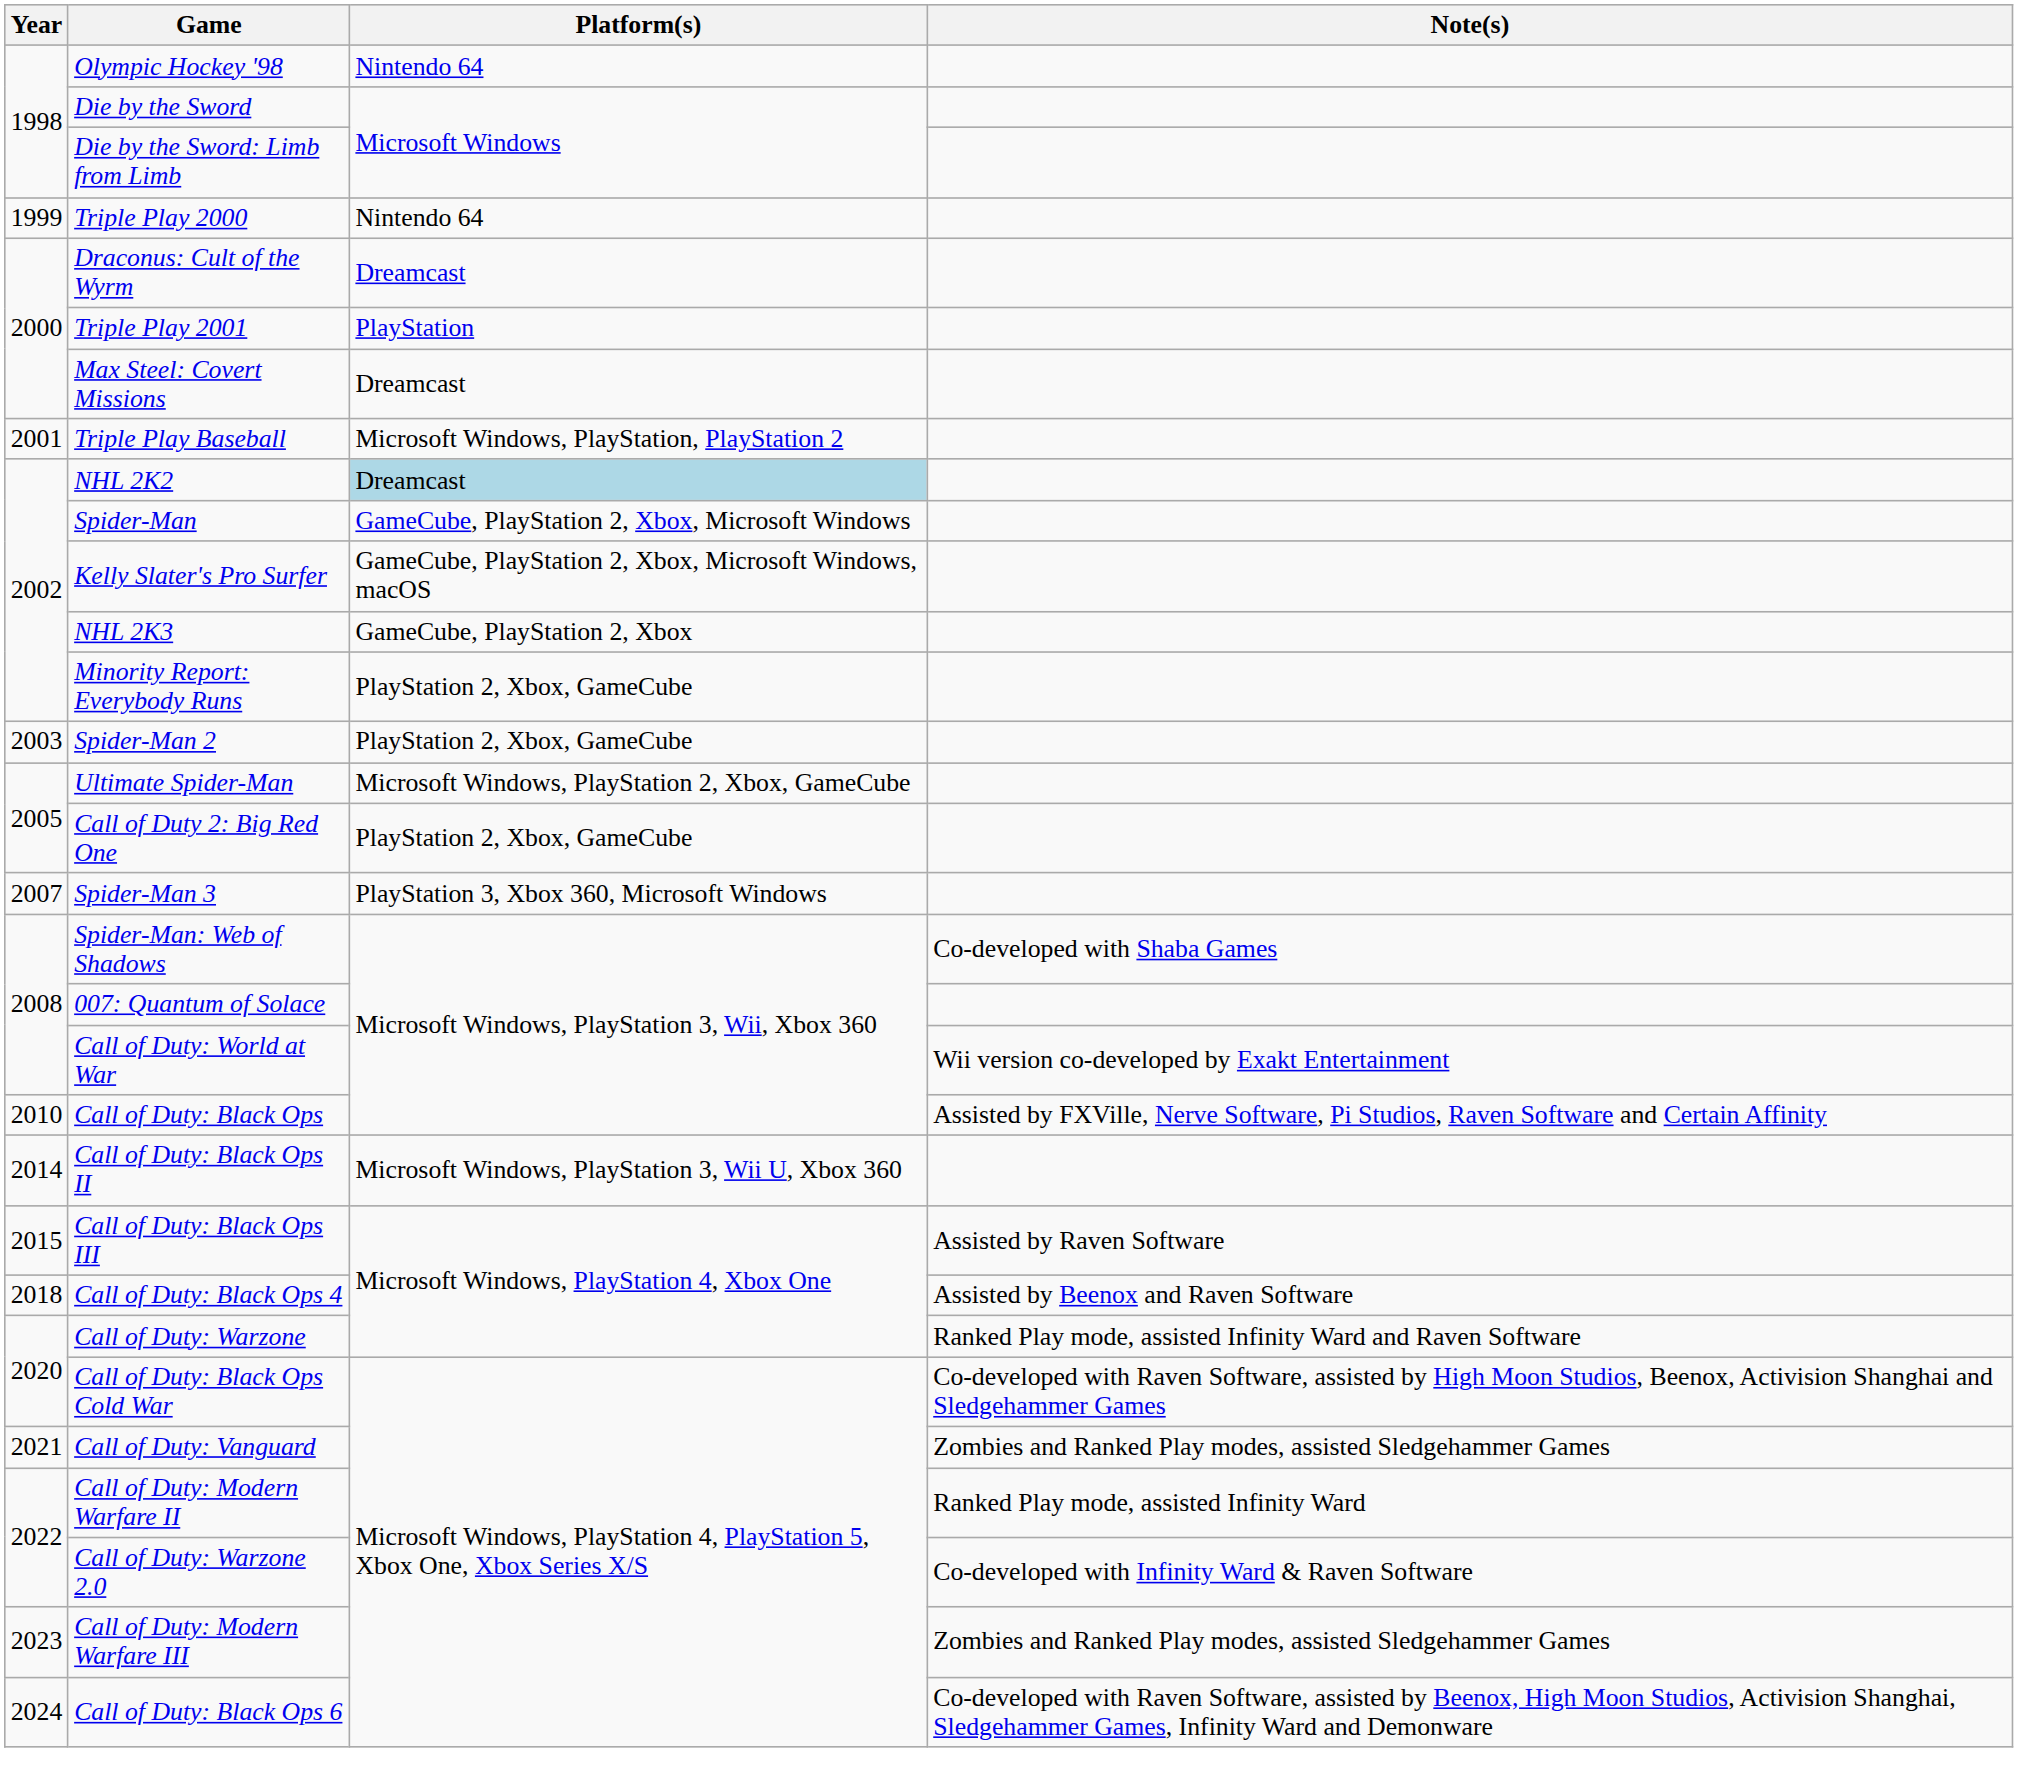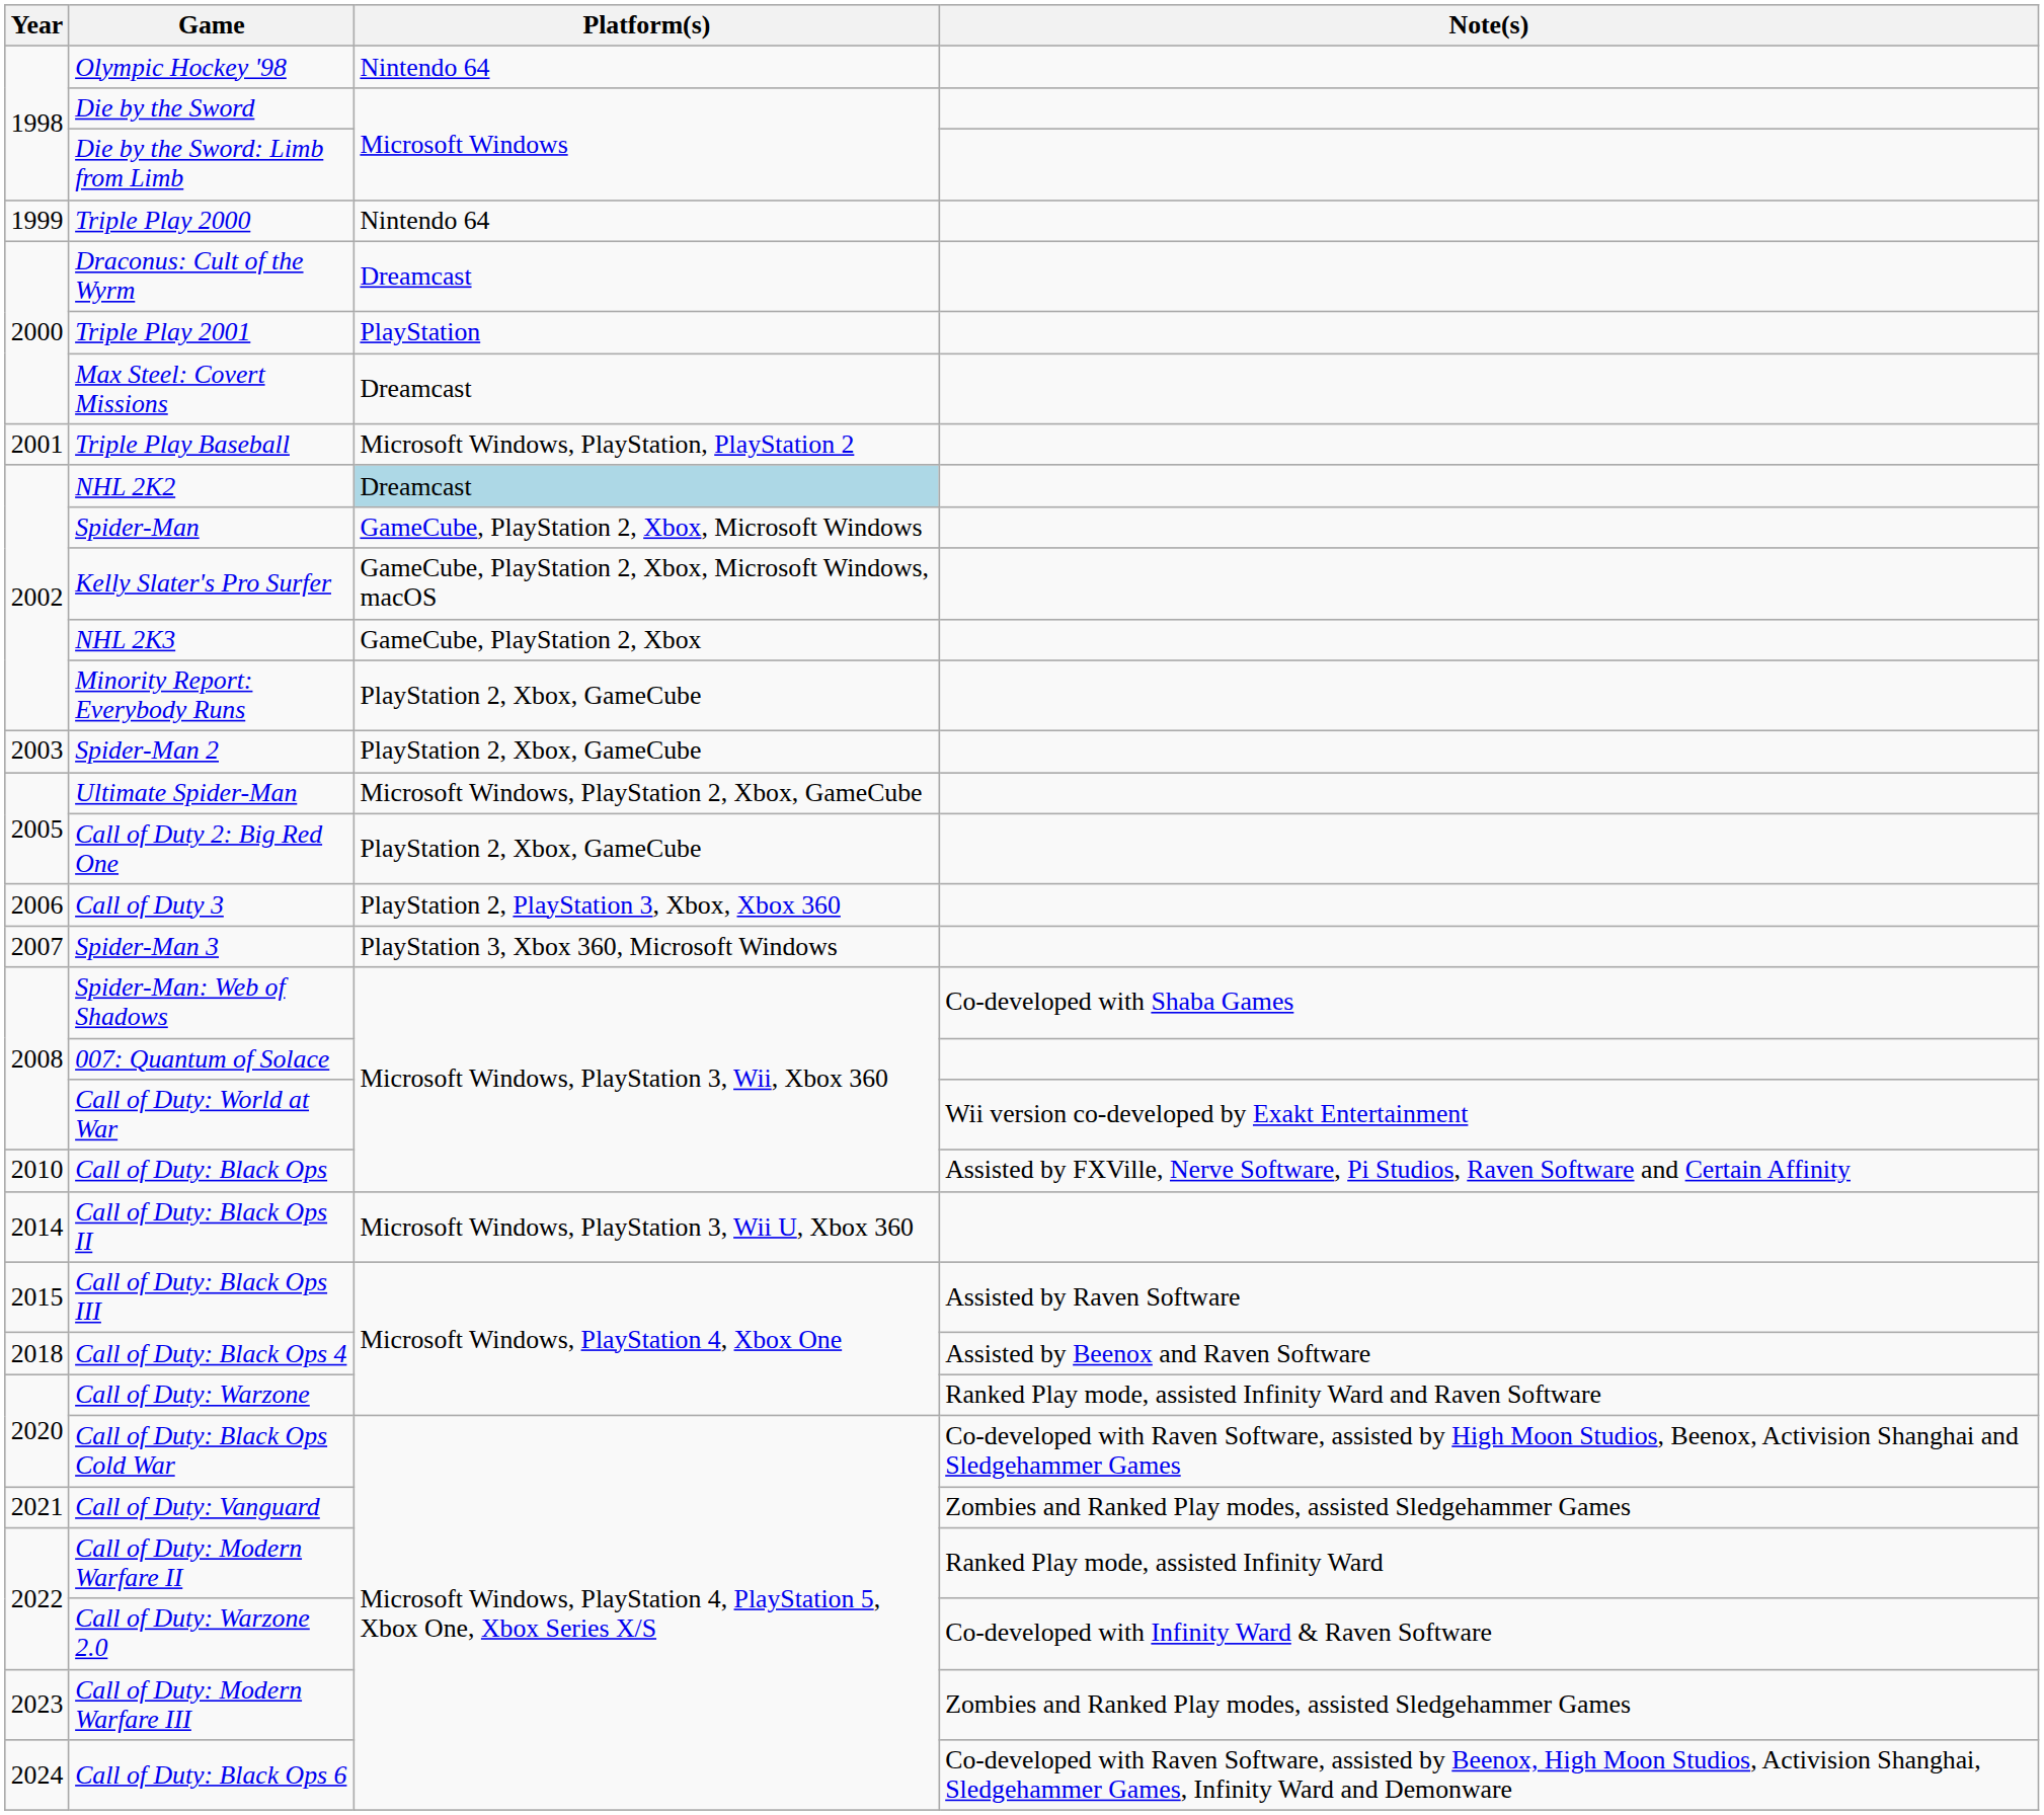+ row: 2006 | Call of Duty 3 | PlayStation 2, PlayStation 3, Xbox, Xbox 360
